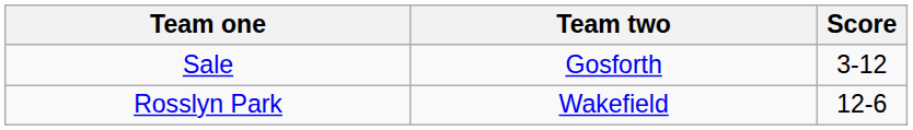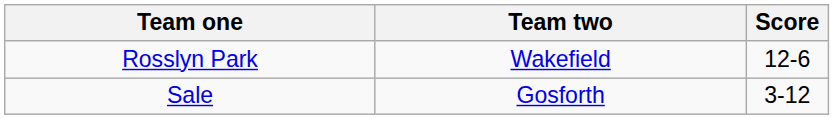rows swapped: Sale <-> Rosslyn Park
